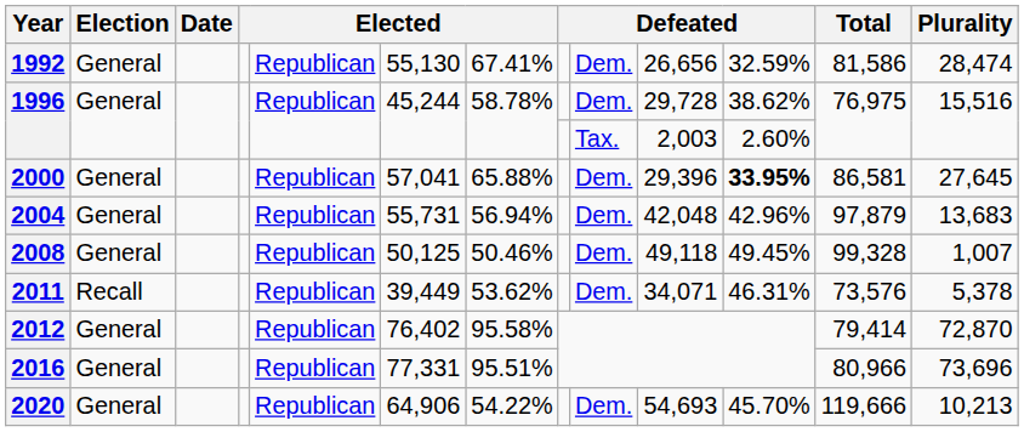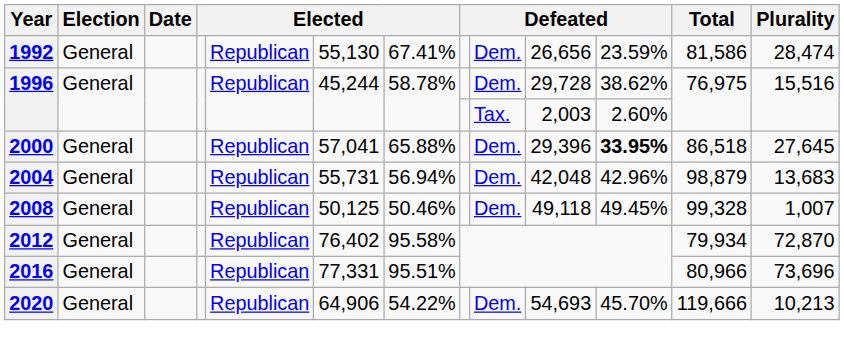1992 | column 11: 32.59% -> 23.59%
2000 | Total: 86,581 -> 86,518
2004 | Total: 97,879 -> 98,879
- row: 2011 | Recall | Republican | 39,449 | 53.62% | Dem. | 34,071 | 46.31% | 73,576 | 5,378
2012 | Total: 79,414 -> 79,934
